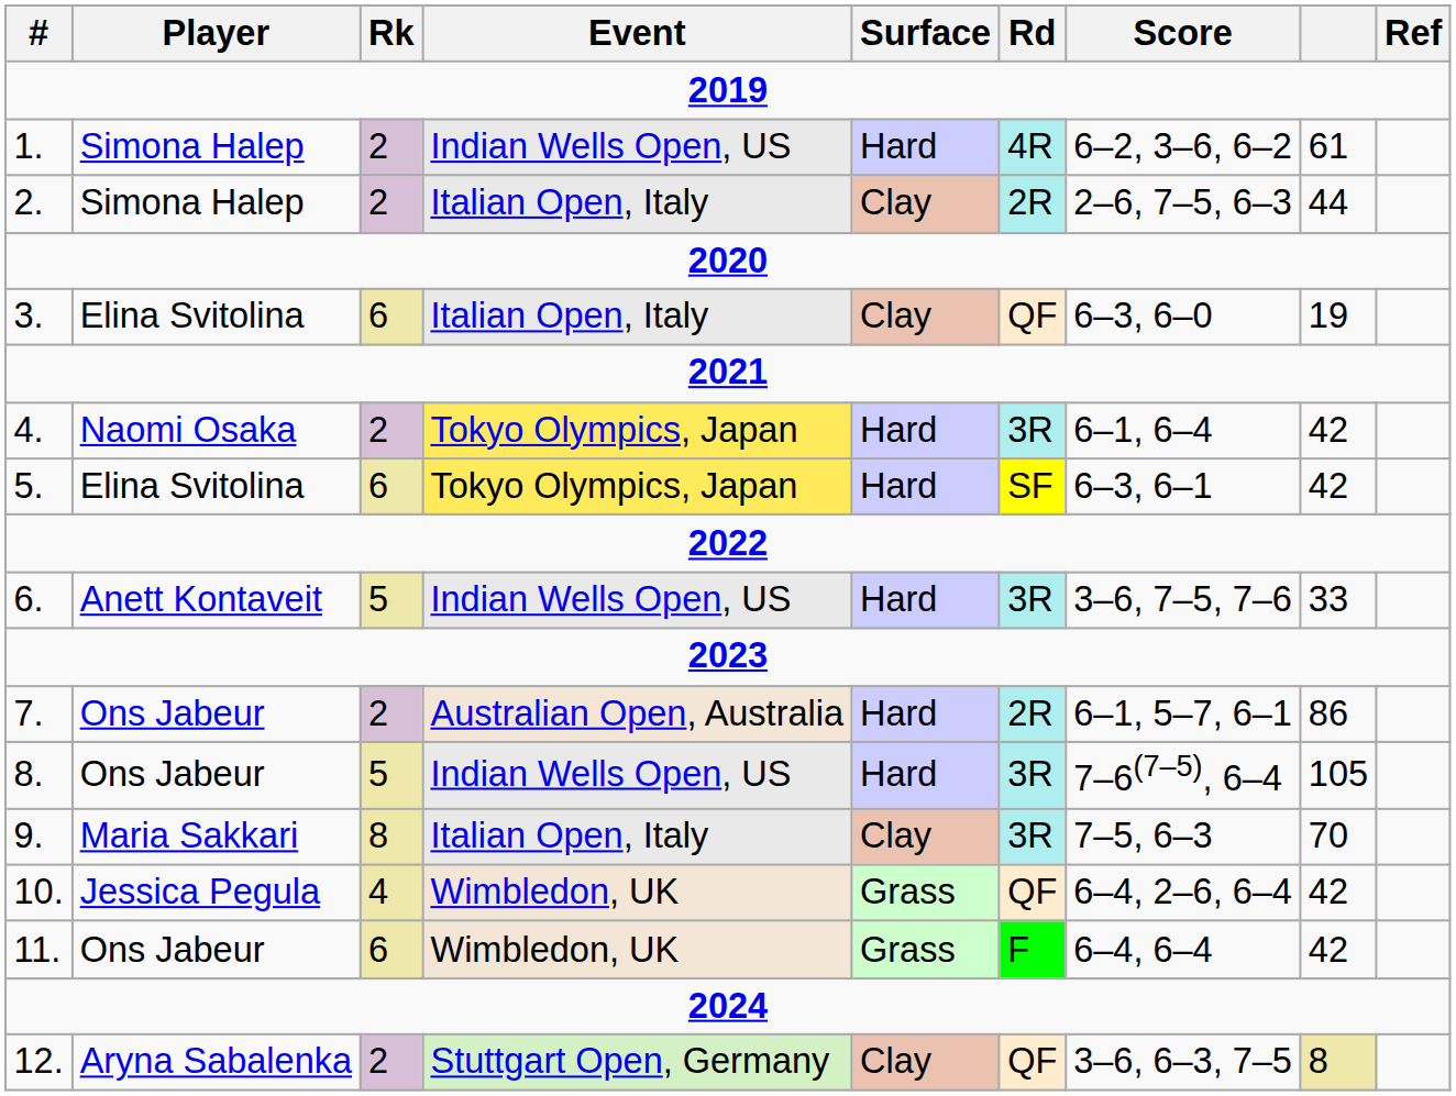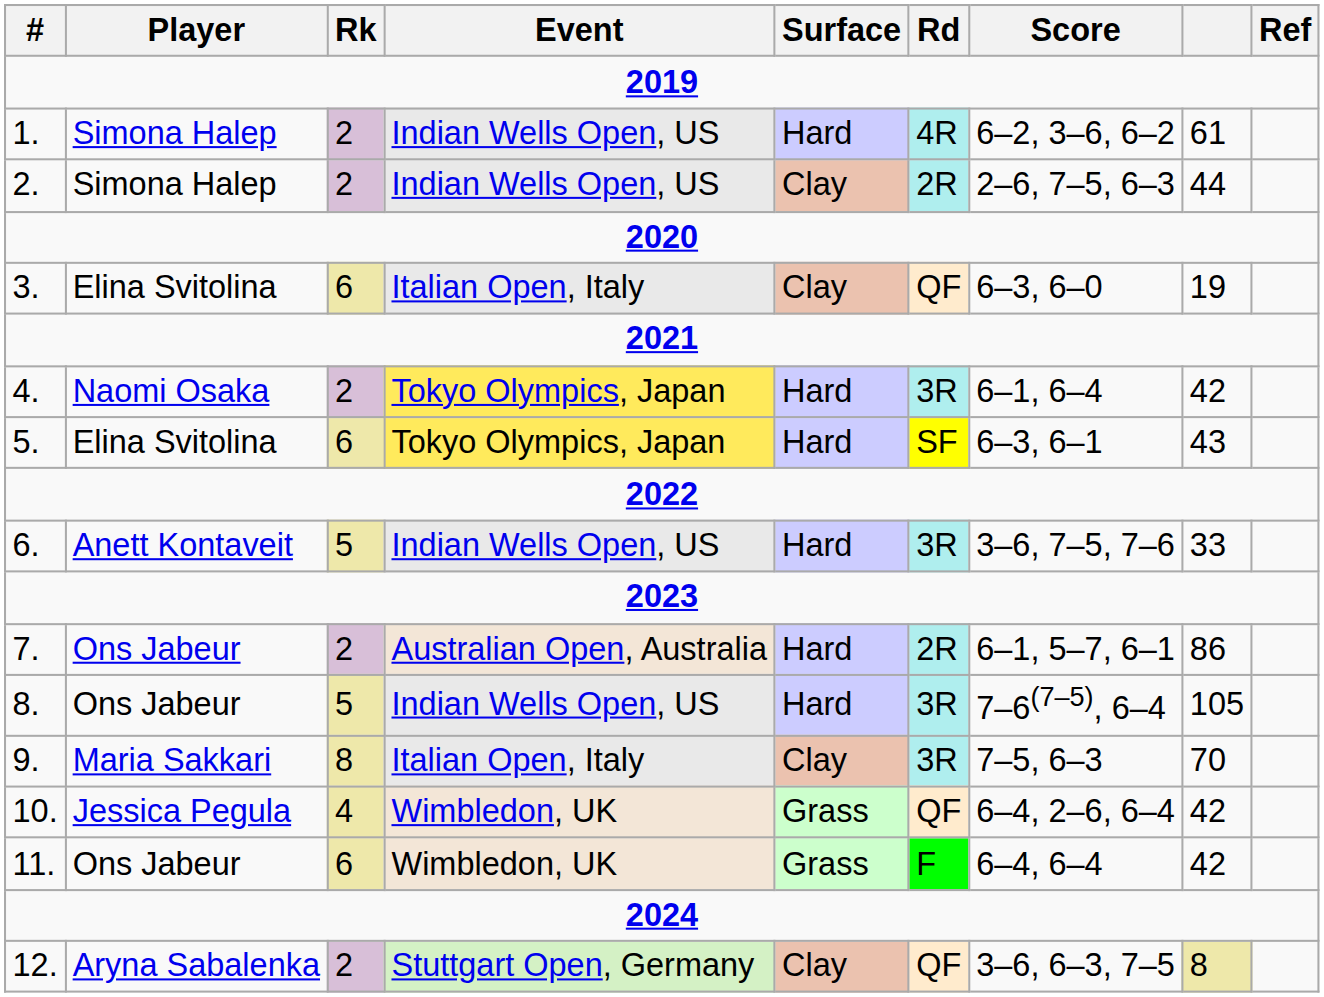2. | Event: Italian Open, Italy -> Indian Wells Open, US
5. | column 8: 42 -> 43
